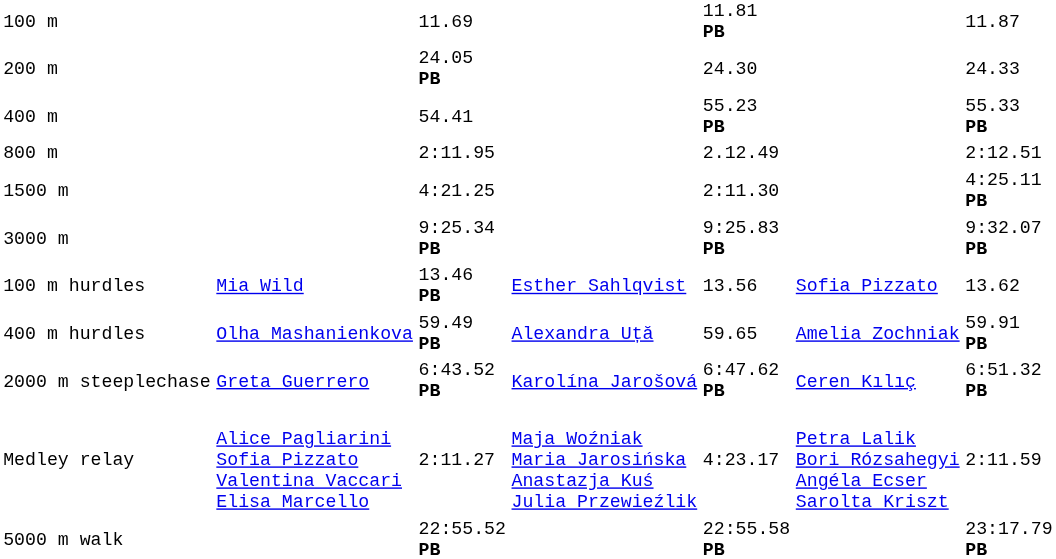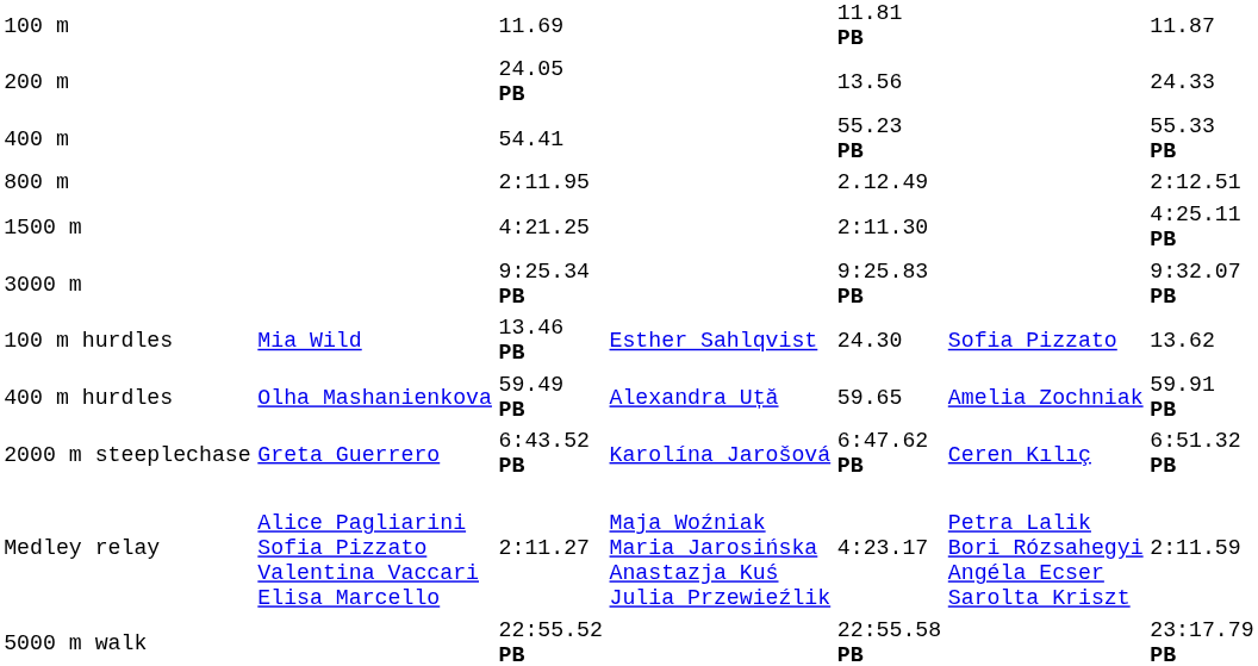200 m | column 5: 24.30 -> 13.56
100 m hurdles | column 5: 13.56 -> 24.30
